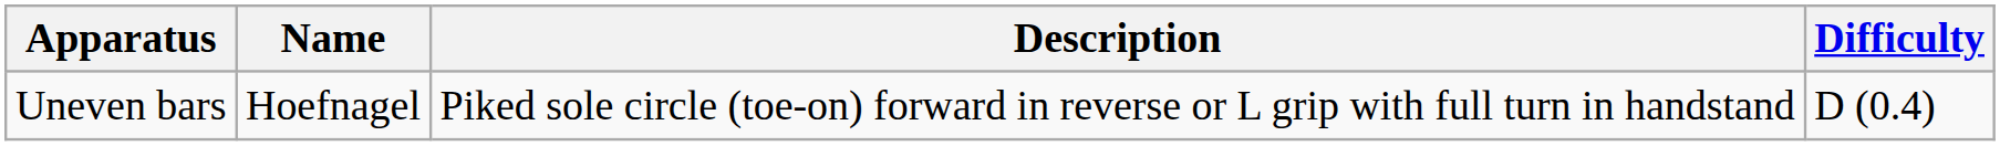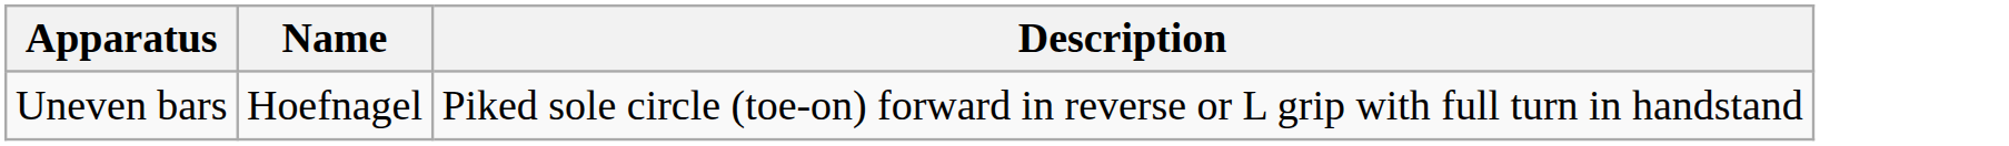- column: Difficulty | D (0.4)
